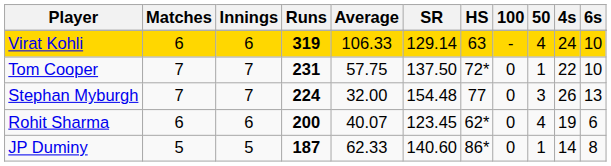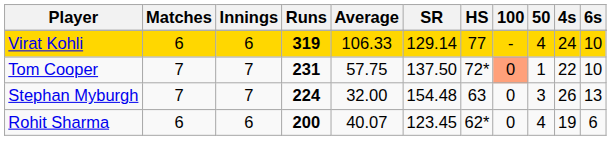Virat Kohli | HS: 63 -> 77
Tom Cooper | 100: no background -> lightsalmon background
Stephan Myburgh | HS: 77 -> 63
- row: JP Duminy | 5 | 5 | 187 | 62.33 | 140.60 | 86* | 0 | 1 | 14 | 8
